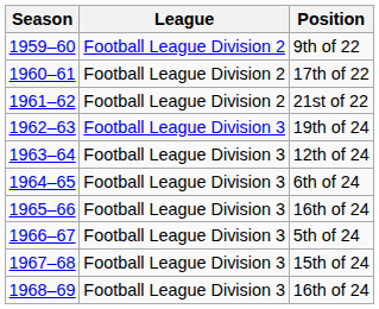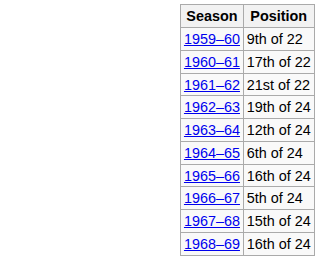- column: League | Football League Division 2 | Football League Division 2 | Football League Division 2 | Football League Division 3 | Football League Division 3 | Football League Division 3 | Football League Division 3 | Football League Division 3 | Football League Division 3 | Football League Division 3
